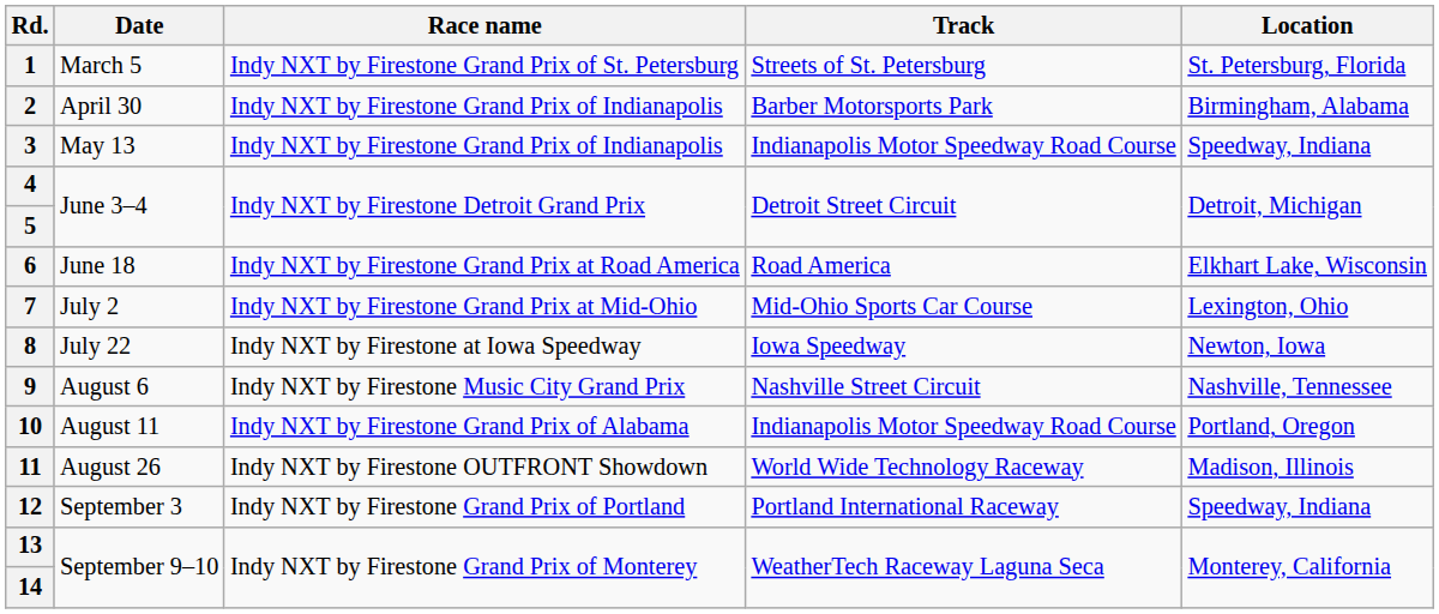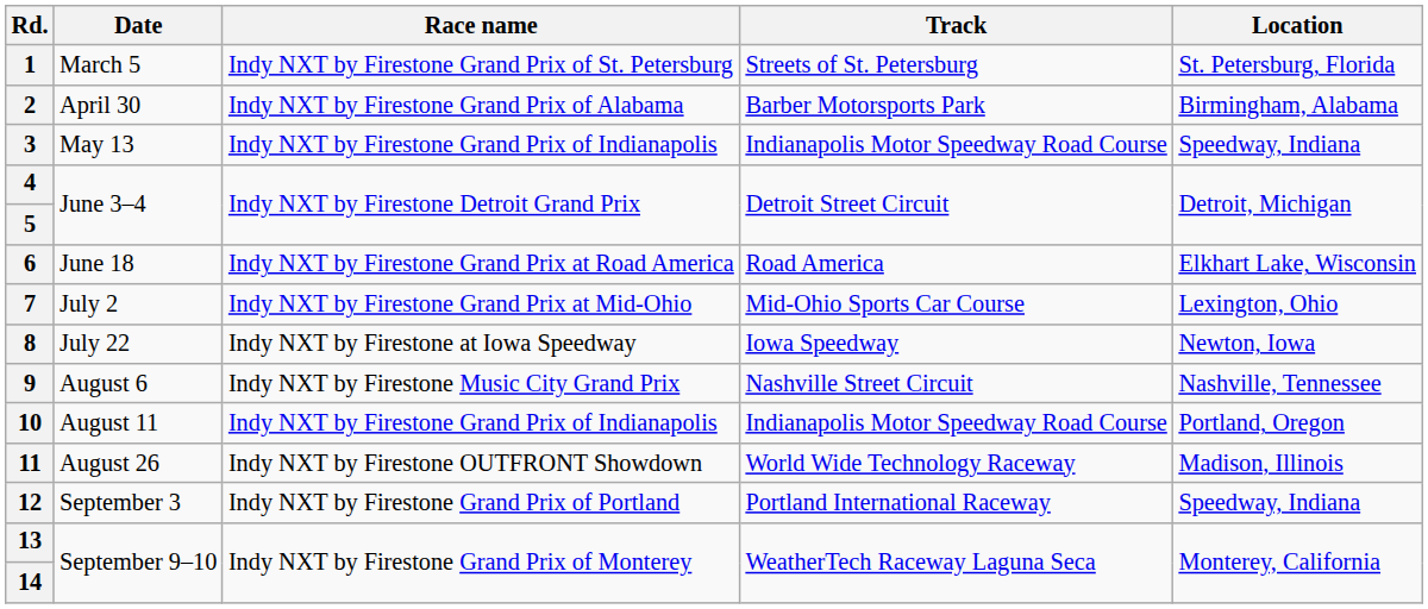2 | Race name: Indy NXT by Firestone Grand Prix of Indianapolis -> Indy NXT by Firestone Grand Prix of Alabama
10 | Race name: Indy NXT by Firestone Grand Prix of Alabama -> Indy NXT by Firestone Grand Prix of Indianapolis
